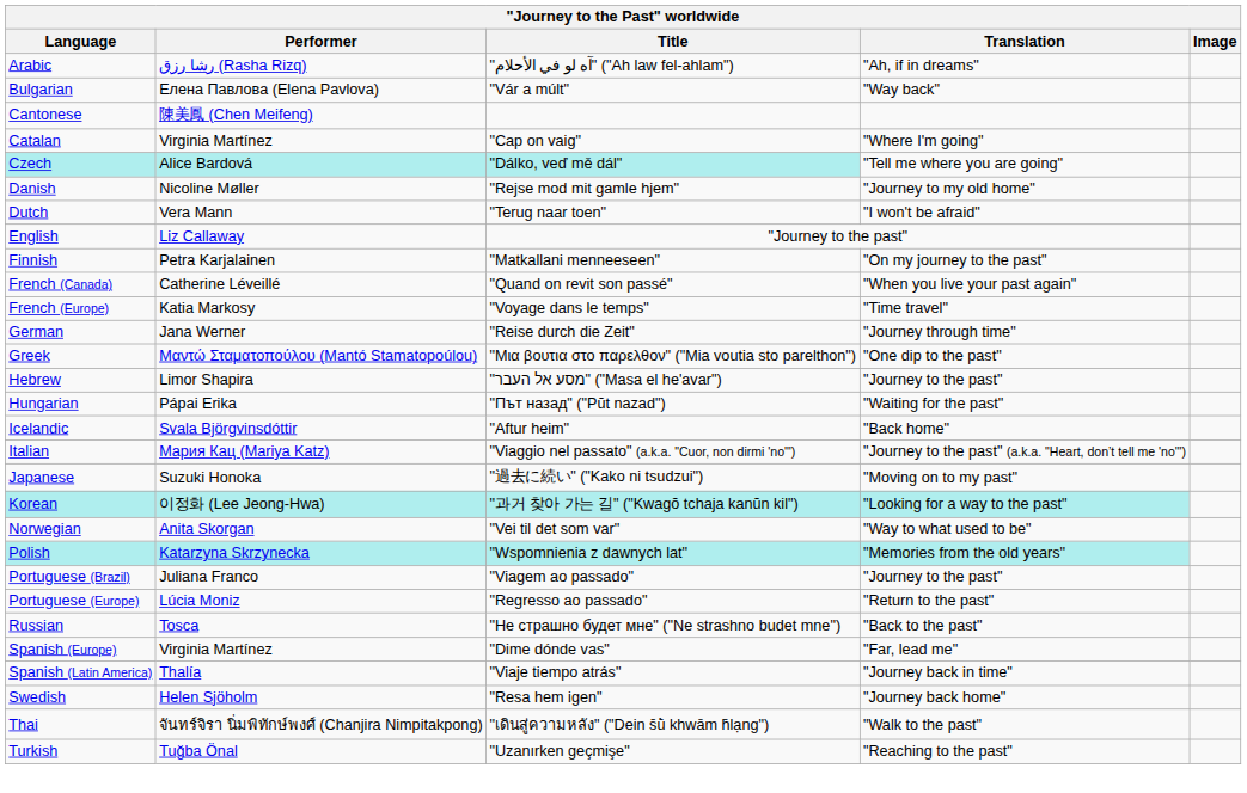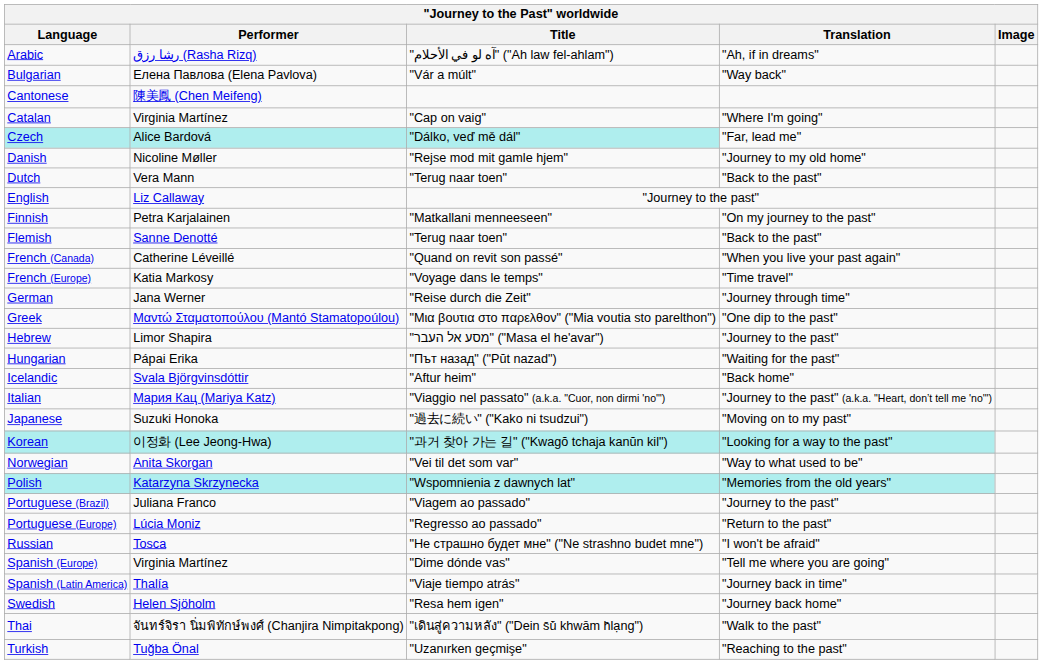Czech | Translation: "Tell me where you are going" -> "Far, lead me"
Dutch | Translation: "I won't be afraid" -> "Back to the past"
+ row: Flemish | Sanne Denotté | "Terug naar toen" | "Back to the past"
Russian | Translation: "Back to the past" -> "I won't be afraid"
Spanish (Europe) | Translation: "Far, lead me" -> "Tell me where you are going"
